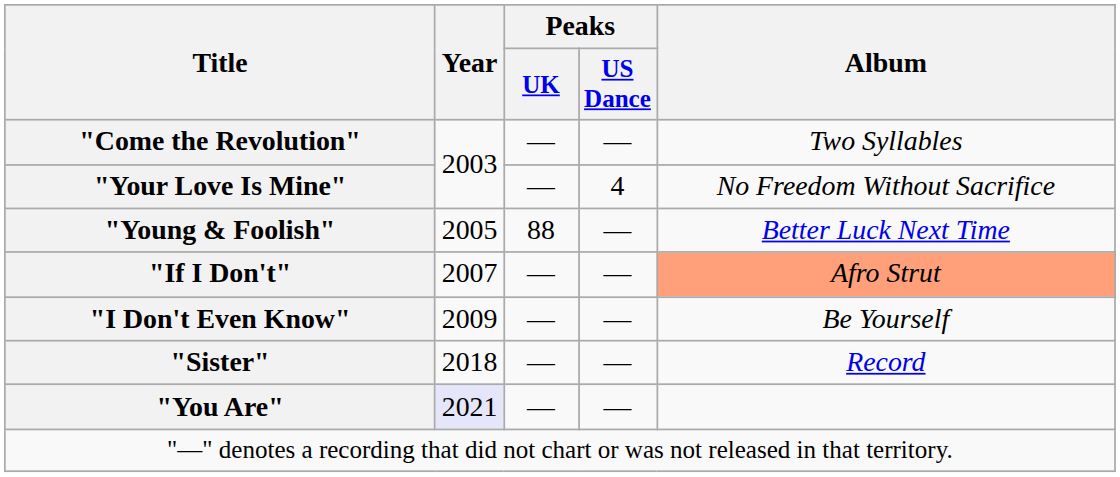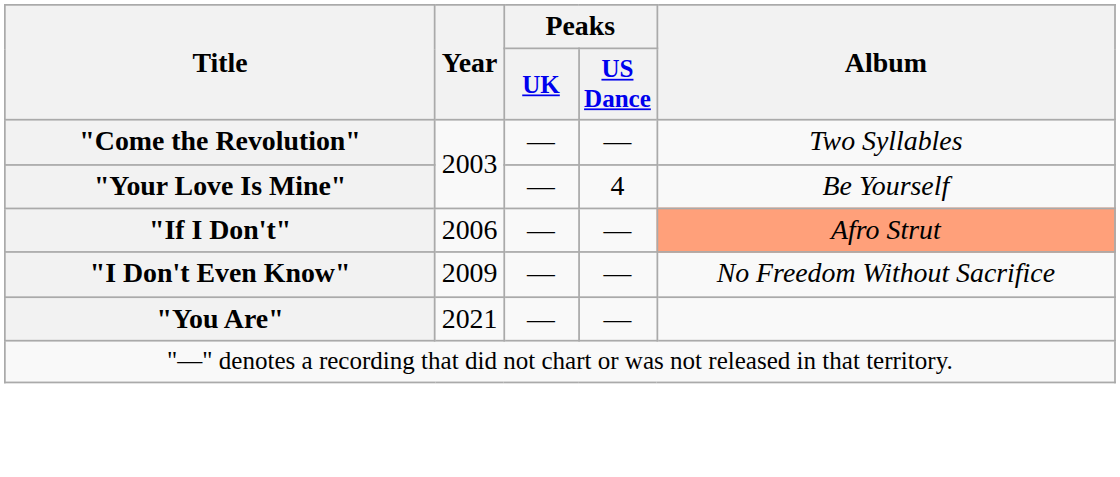"Your Love Is Mine" | Album: No Freedom Without Sacrifice -> Be Yourself
- row: "Young & Foolish" | 2005 | 88 | — | Better Luck Next Time
"If I Don't" | Year: 2007 -> 2006
"I Don't Even Know" | Album: Be Yourself -> No Freedom Without Sacrifice
- row: "Sister" | 2018 | — | — | Record
"You Are" | Year: lavender background -> no background
